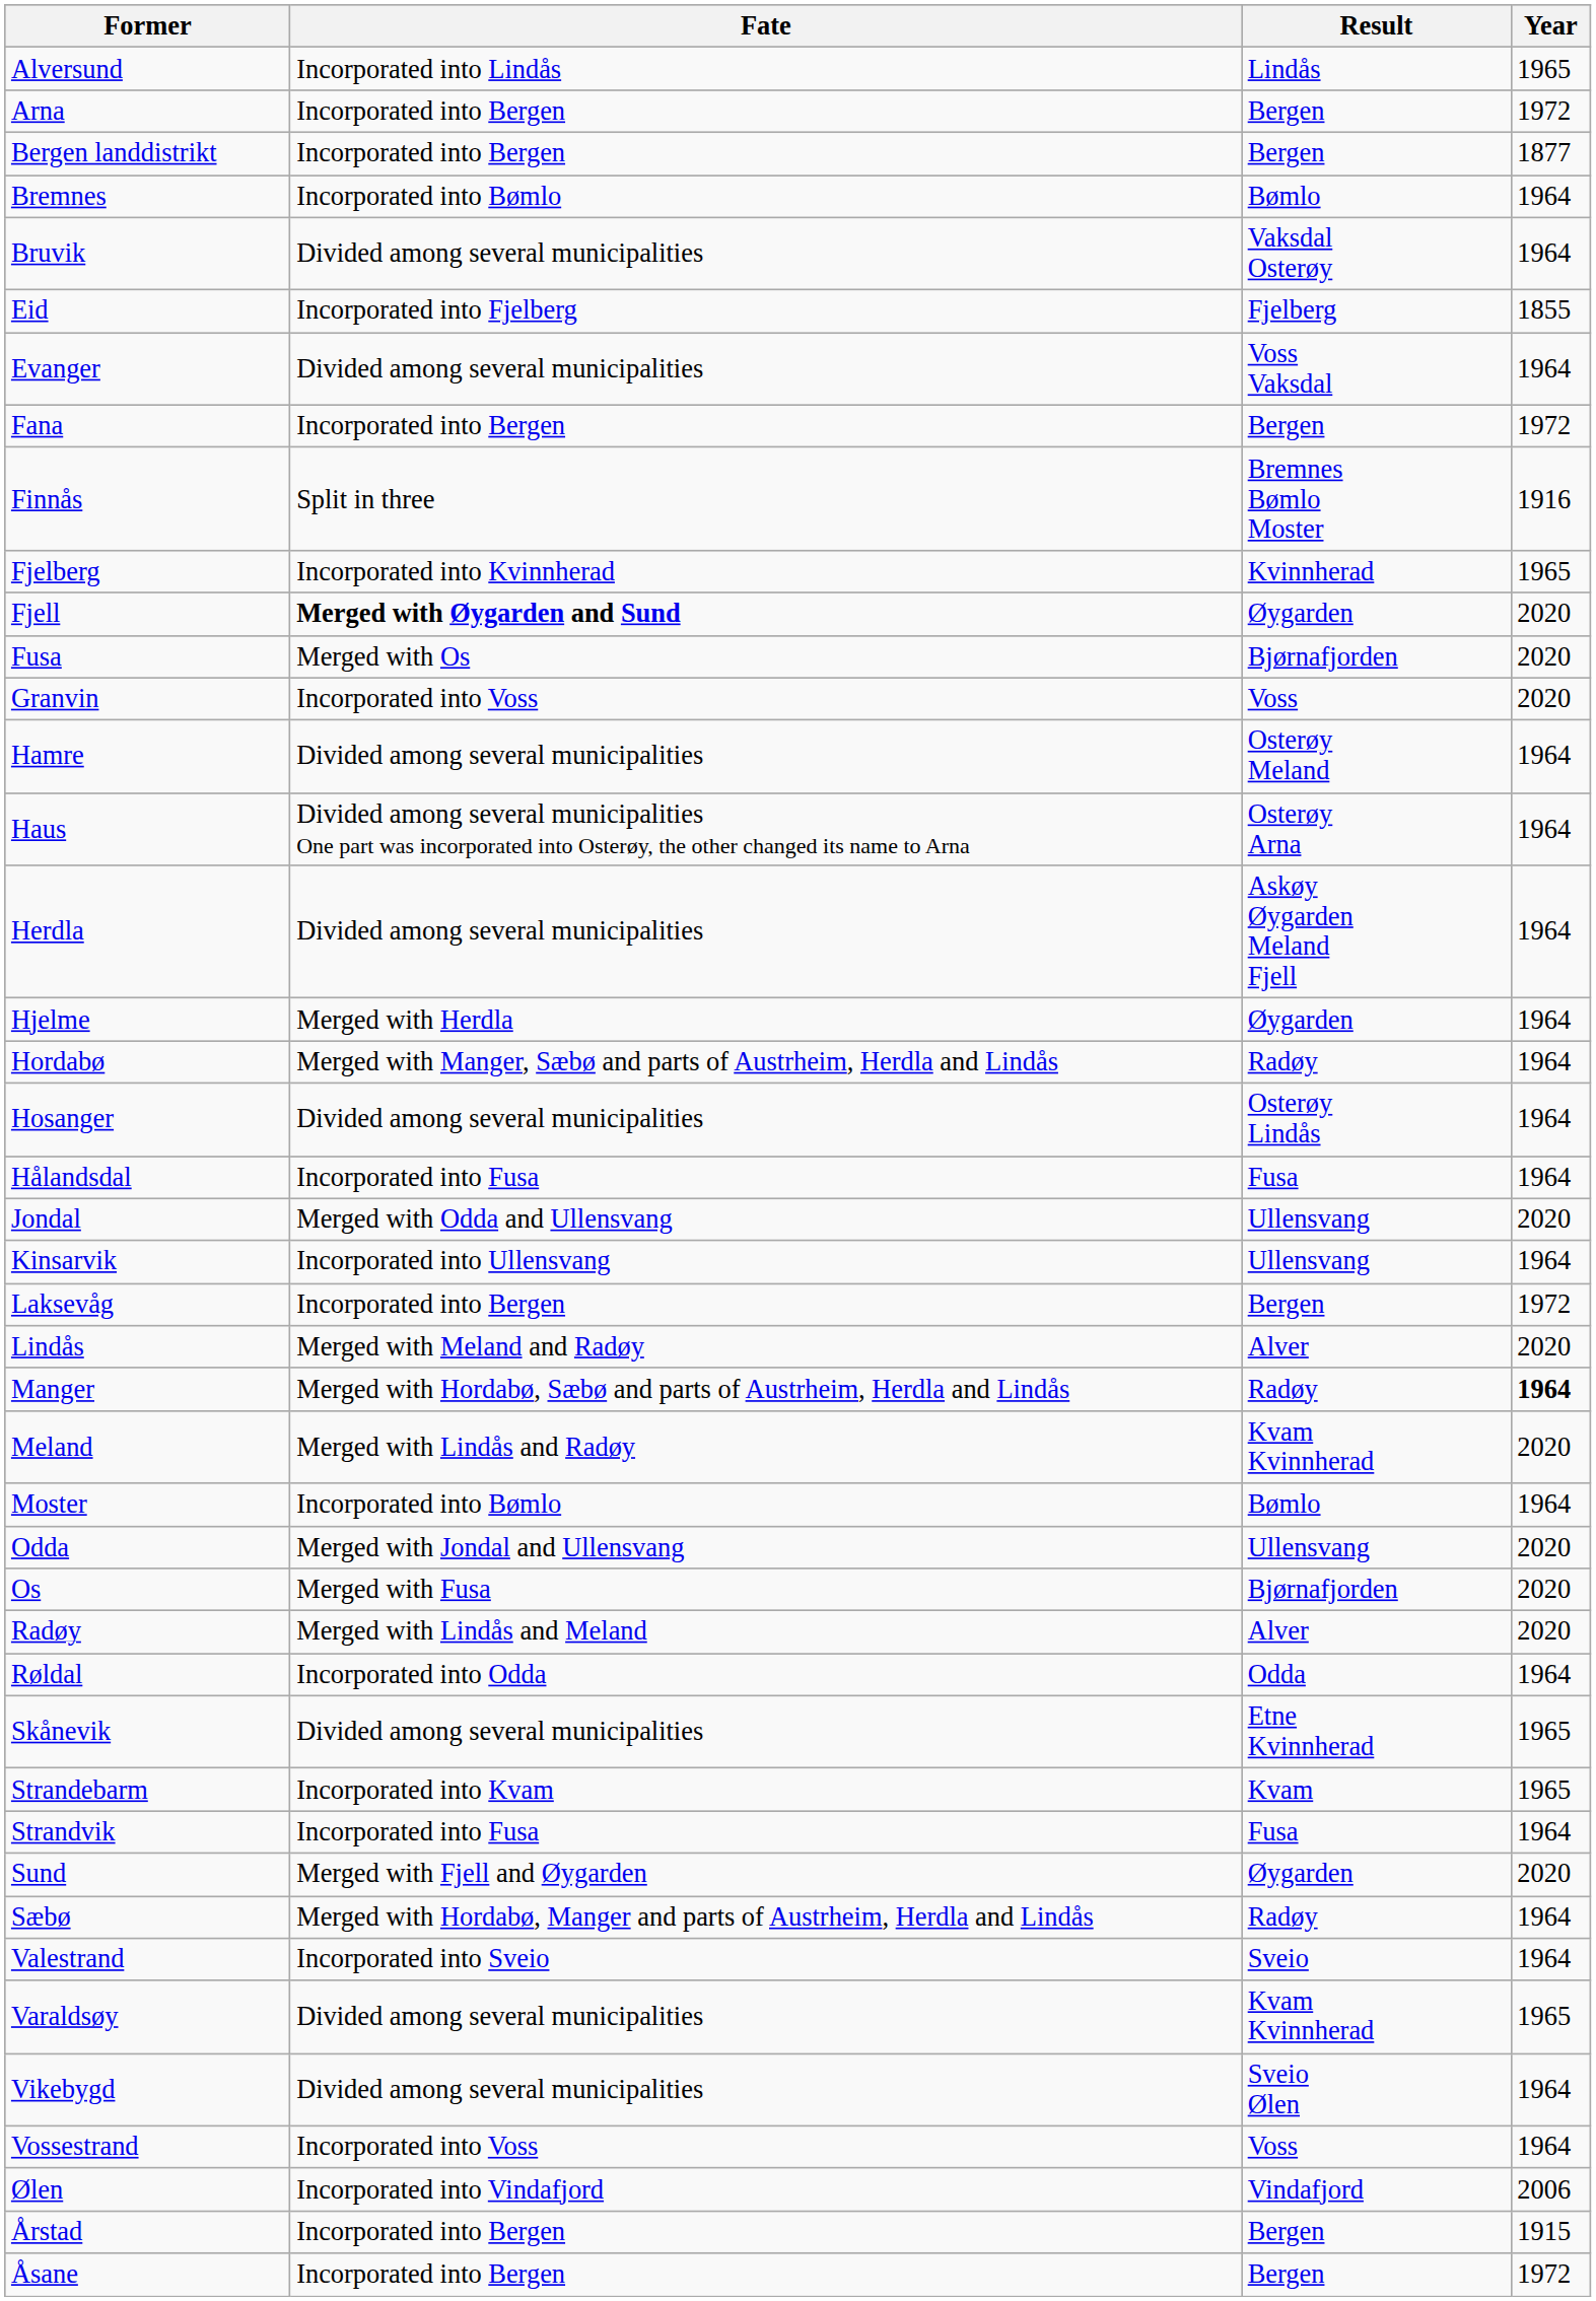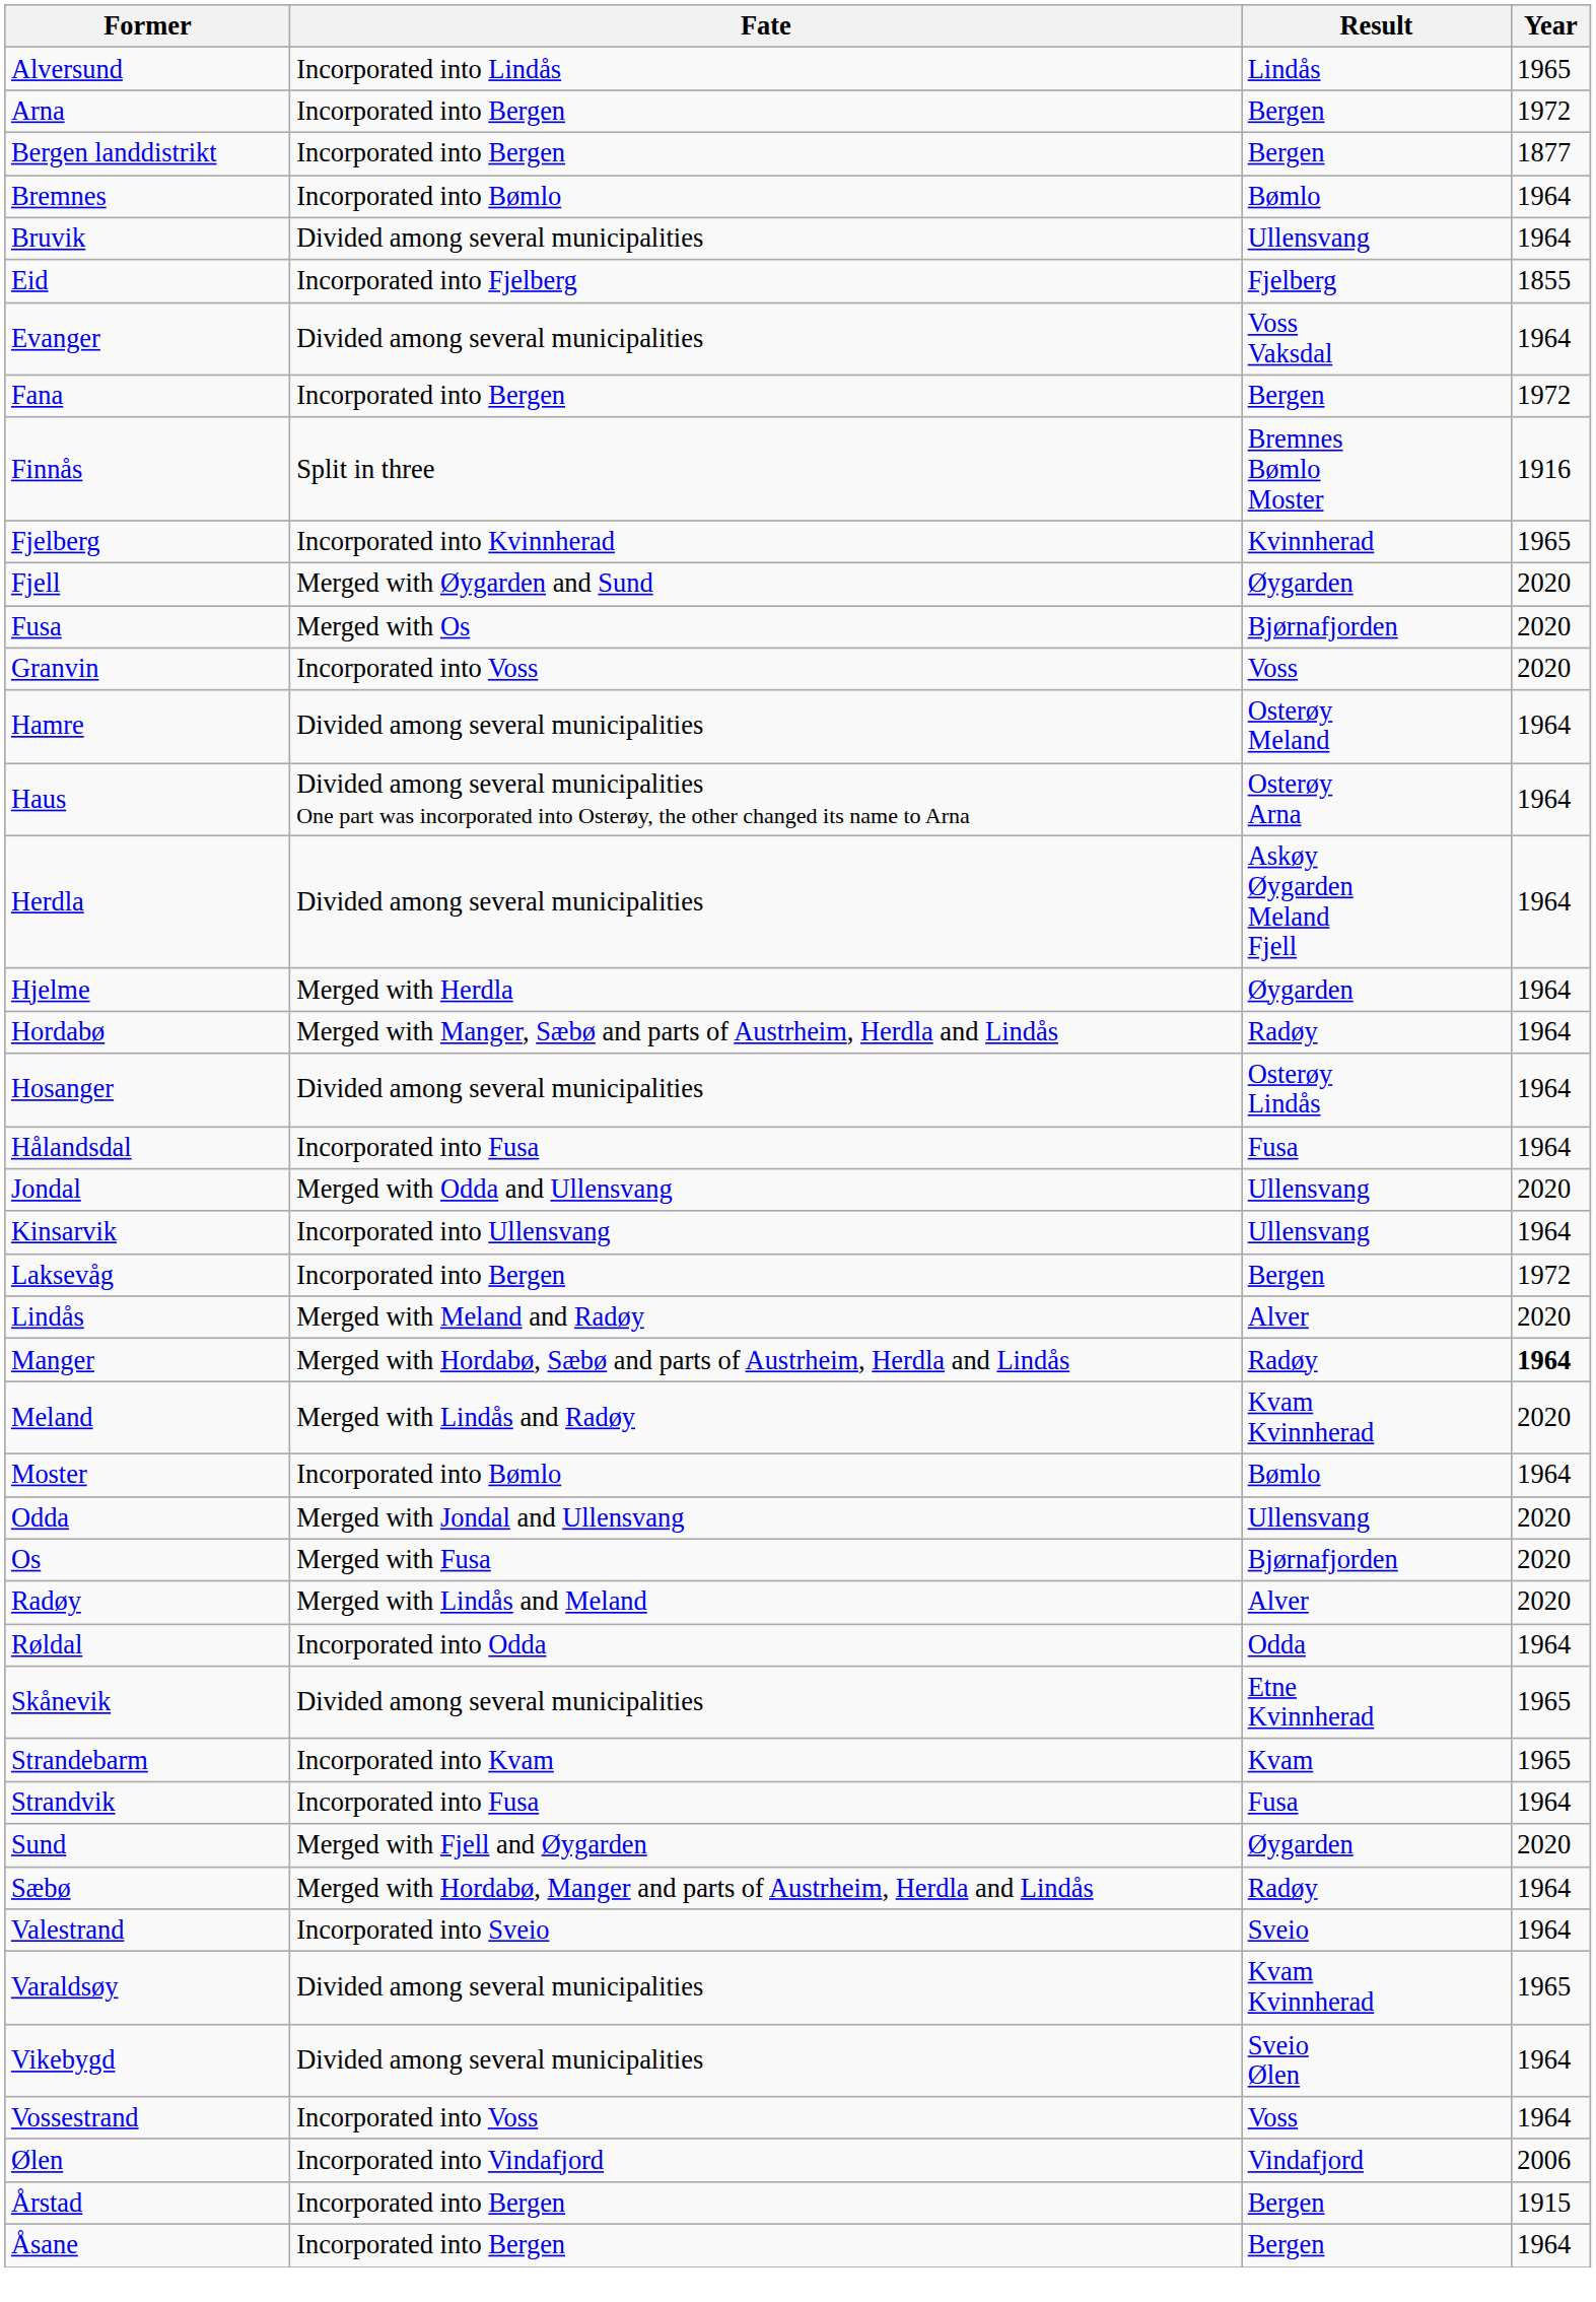Bruvik | Result: Vaksdal Osterøy -> Ullensvang
Fjell | Fate: bold -> normal
Åsane | Year: 1972 -> 1964
